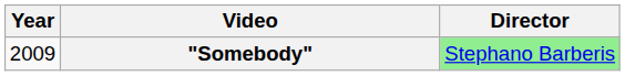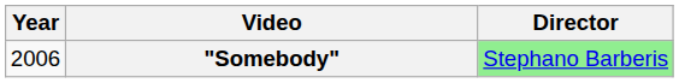"Somebody" | Year: 2009 -> 2006
